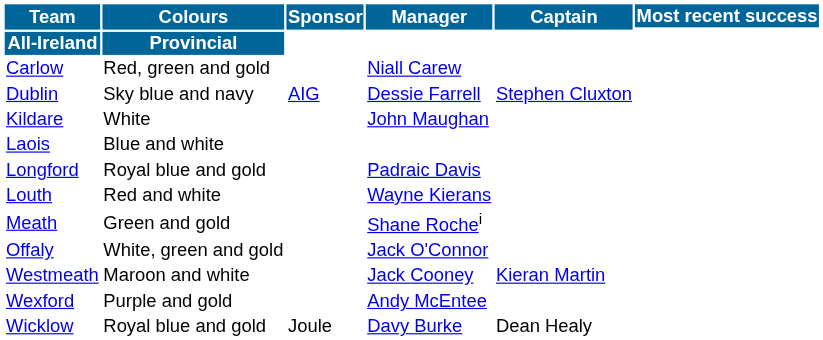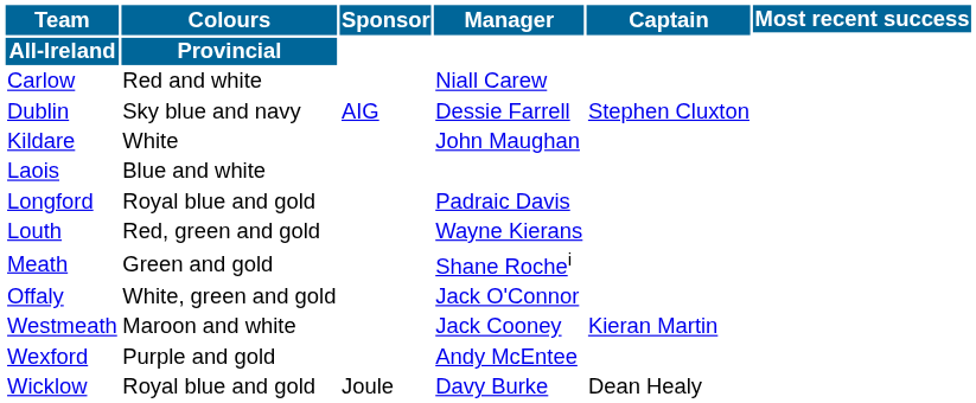Carlow | Colours: Red, green and gold -> Red and white
Louth | Colours: Red and white -> Red, green and gold
